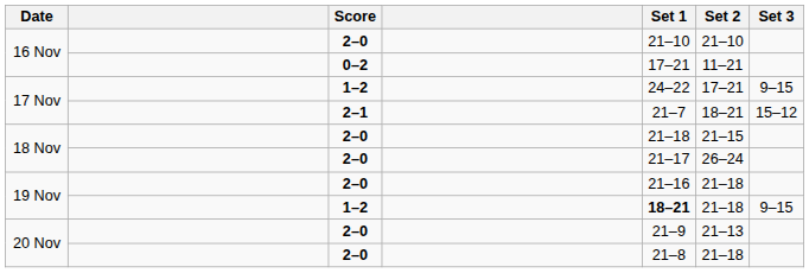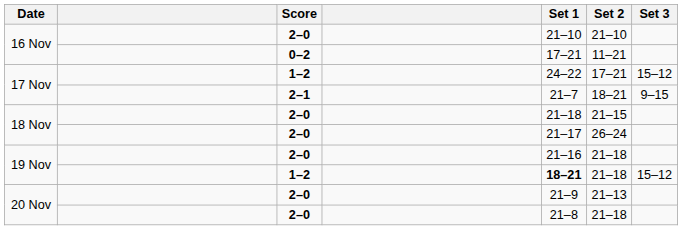17 Nov / 1–2 | Set 3: 9–15 -> 15–12
17 Nov / 2–1 | Set 3: 15–12 -> 9–15
19 Nov / 1–2 | Set 3: 9–15 -> 15–12
